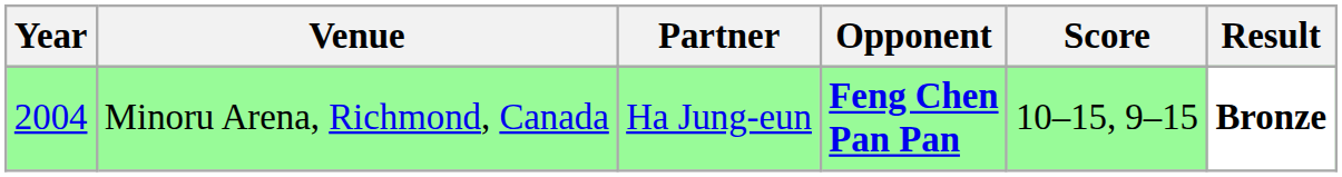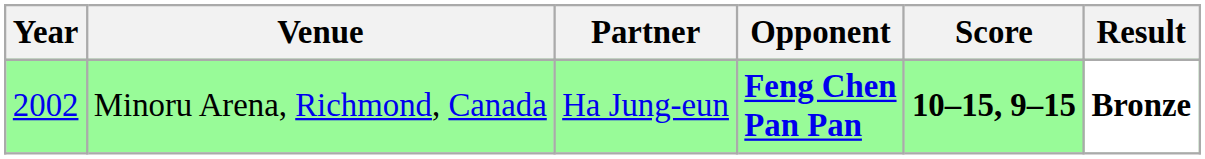Minoru Arena, Richmond, Canada | Year: 2004 -> 2002
Minoru Arena, Richmond, Canada | Score: normal -> bold
